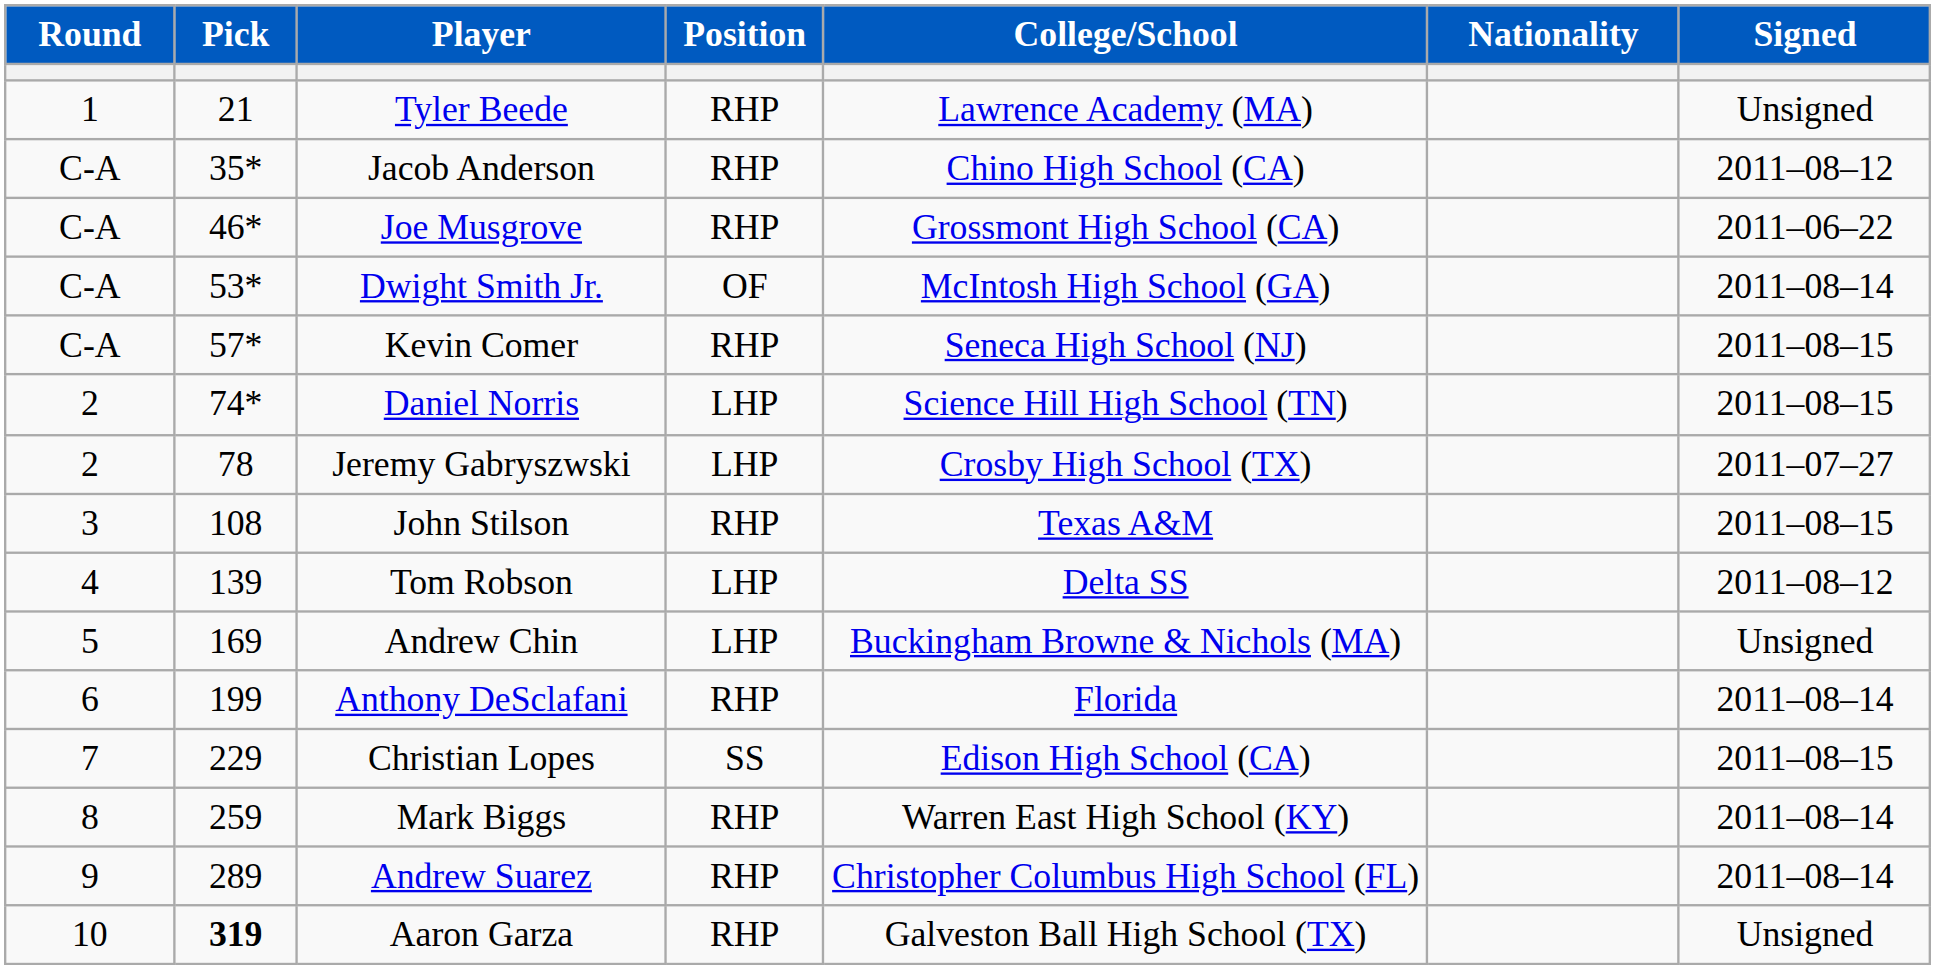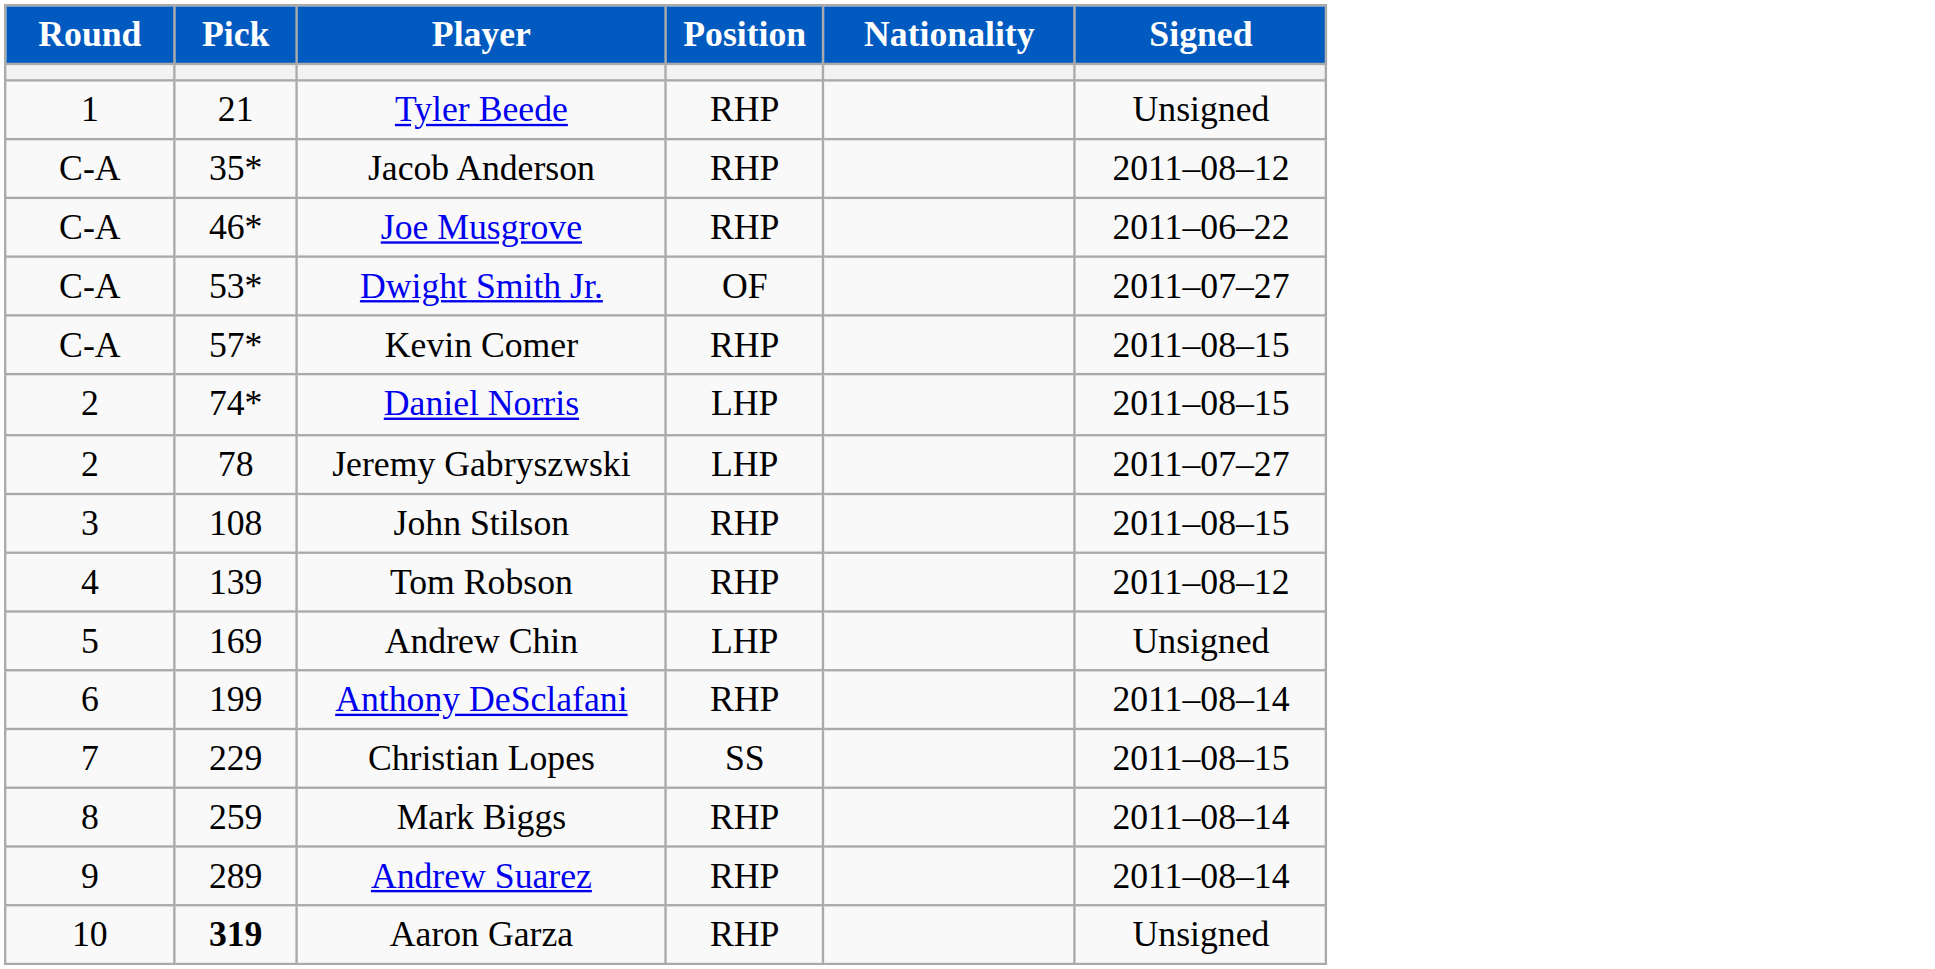- column: College/School | Lawrence Academy (MA) | Chino High School (CA) | Grossmont High School (CA) | McIntosh High School (GA) | Seneca High School (NJ) | Science Hill High School (TN) | Crosby High School (TX) | Texas A&M | Delta SS | Buckingham Browne & Nichols (MA) | Florida | Edison High School (CA) | Warren East High School (KY) | Christopher Columbus High School (FL) | Galveston Ball High School (TX)
Dwight Smith Jr. | Signed: 2011–08–14 -> 2011–07–27
Tom Robson | Position: LHP -> RHP
